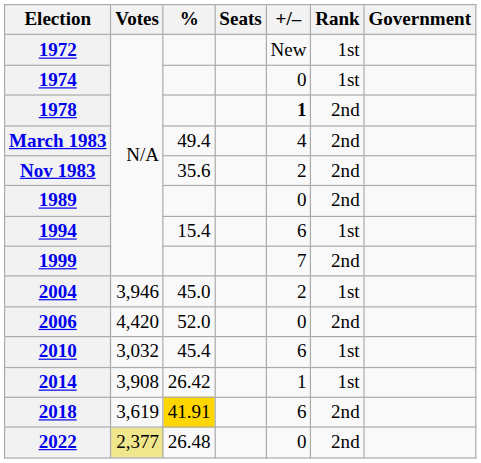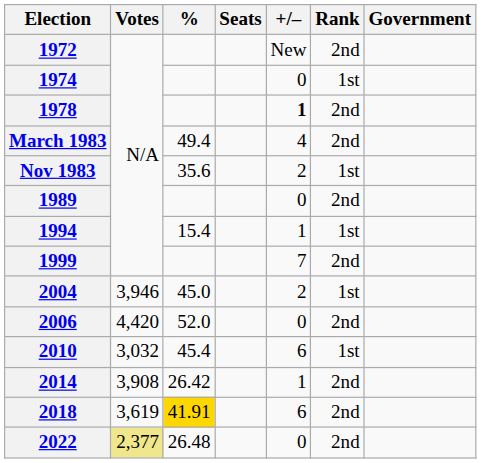1972 | Rank: 1st -> 2nd
Nov 1983 | Rank: 2nd -> 1st
1994 | +/–: 6 -> 1
2014 | Rank: 1st -> 2nd
